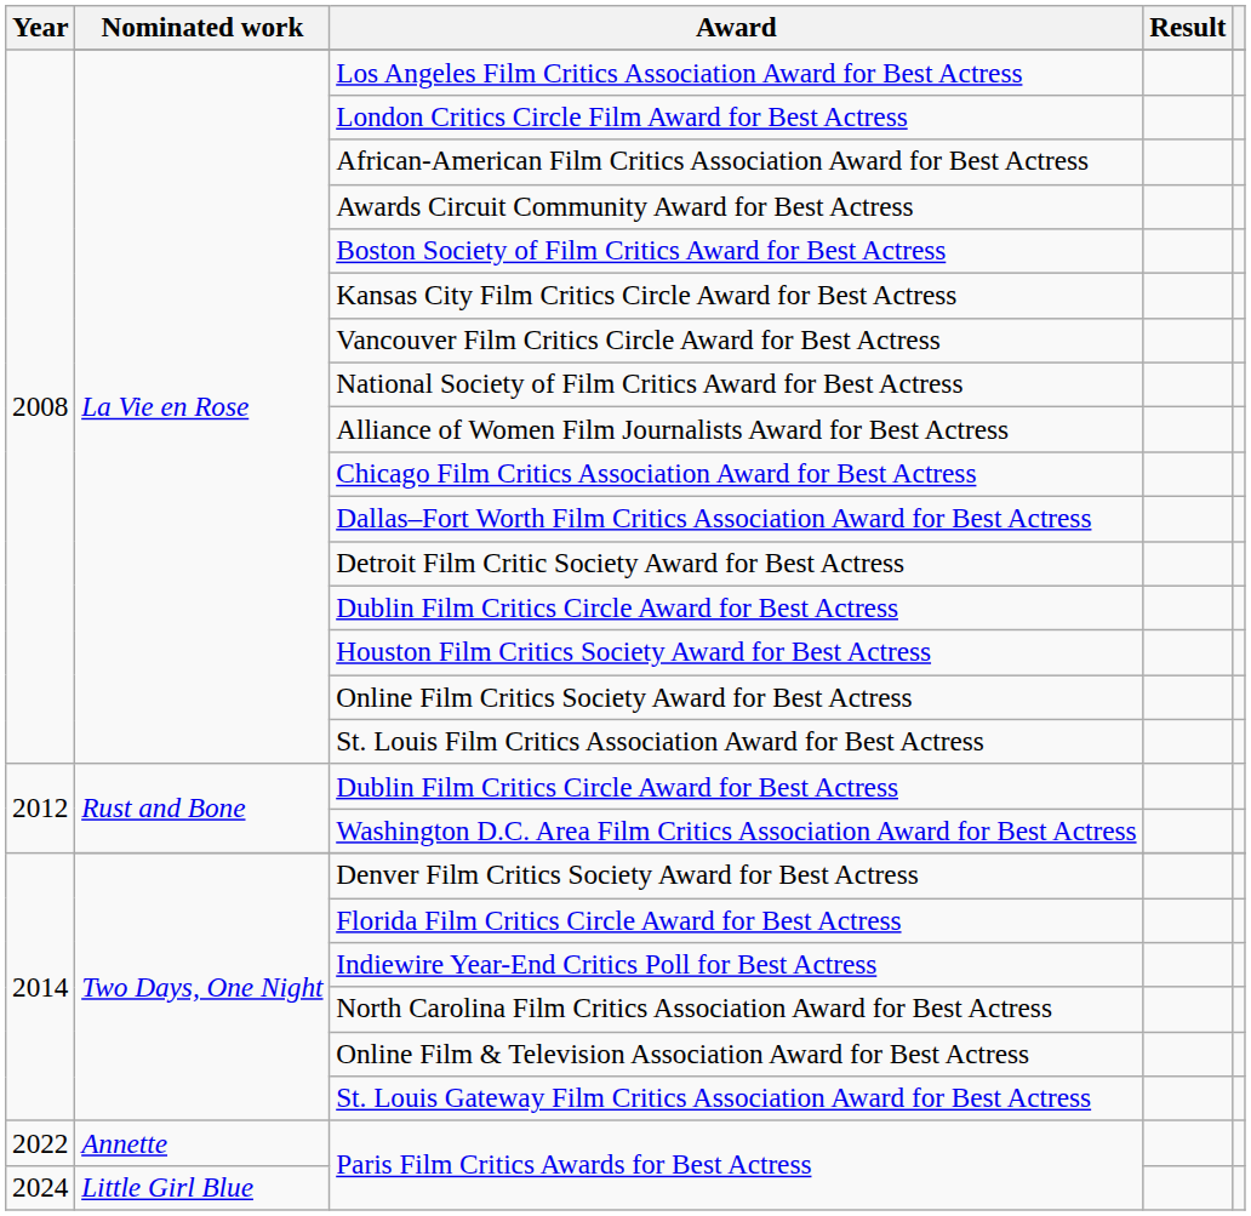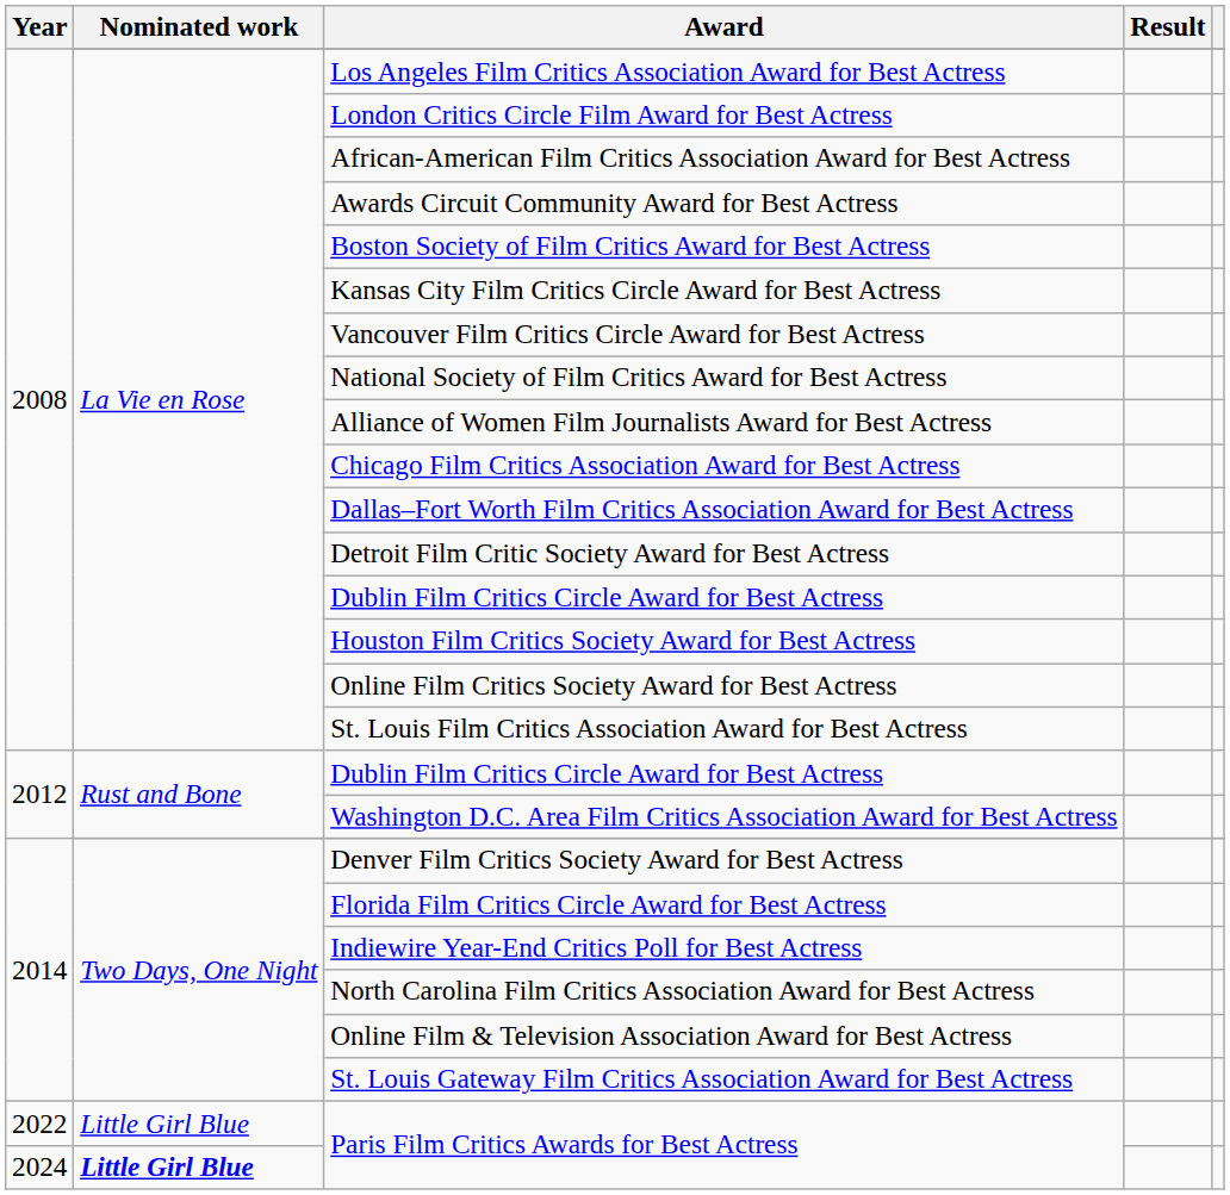2022 / Paris Film Critics Awards for Best Actress | Nominated work: Annette -> Little Girl Blue
2024 / Paris Film Critics Awards for Best Actress | Nominated work: normal -> bold
